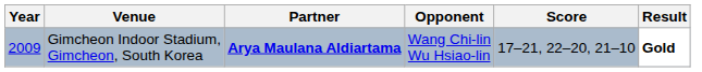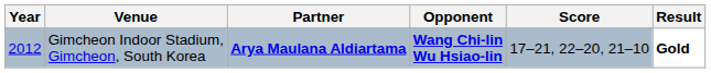Gimcheon Indoor Stadium, Gimcheon, South Korea | Year: 2009 -> 2012
Gimcheon Indoor Stadium, Gimcheon, South Korea | Opponent: normal -> bold
